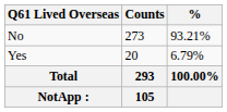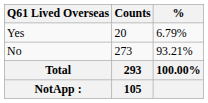rows swapped: Yes <-> No
